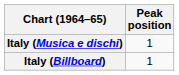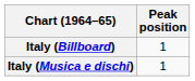rows swapped: Italy (Billboard) <-> Italy (Musica e dischi)
